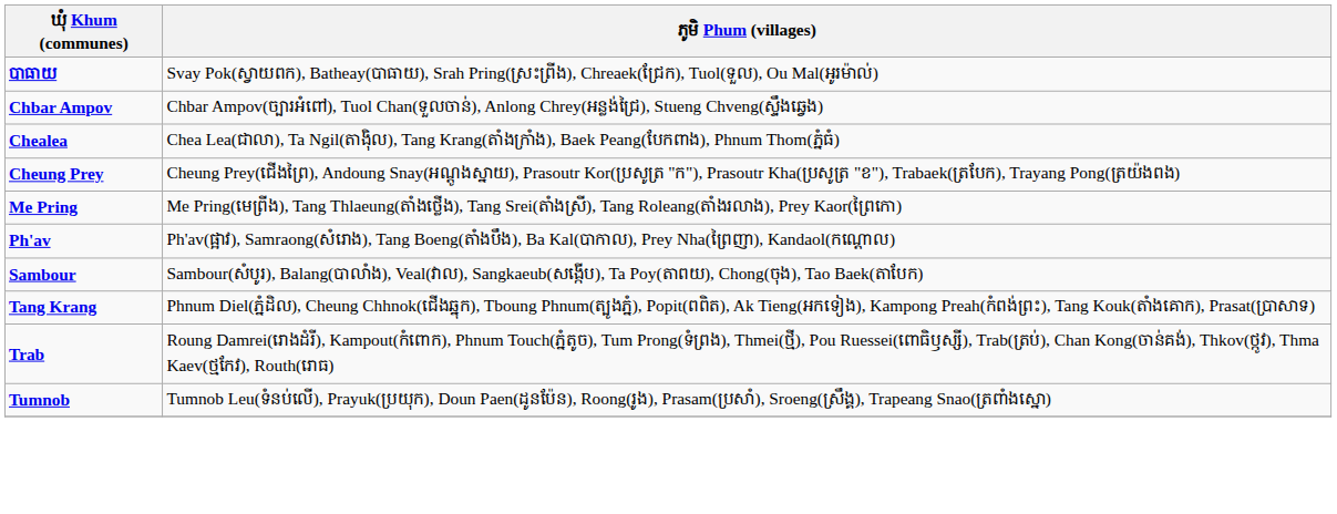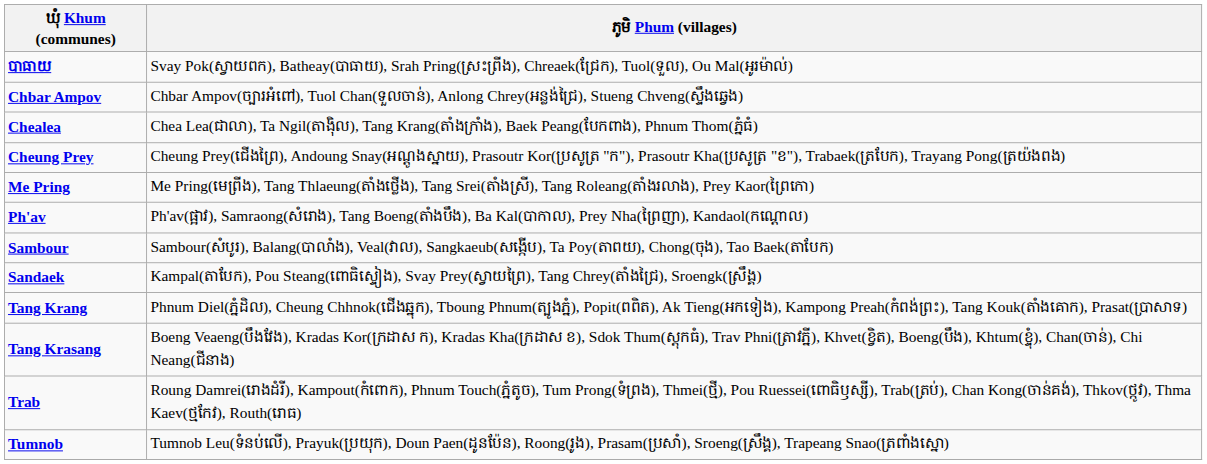+ row: Sandaek | Kampal(តាបែក), Pou Steang(ពោធិស្ទៀង), Svay Prey(ស្វាយព្រៃ), Tang Chrey(តាំងជ្រៃ), Sroengk(ស្រឹង្គ)
+ row: Tang Krasang | Boeng Veaeng(បឹងវែង), Kradas Kor(ក្រដាស ក), Kradas Kha(ក្រដាស ខ), Sdok Thum(ស្ដុកធំ), Trav Phni(ត្រាវភ្នី), Khvet(ខ្វិត), Boeng(បឹង), Khtum(ខ្ទុំ), Chan(ចាន់), Chi Neang(ជីនាង)
